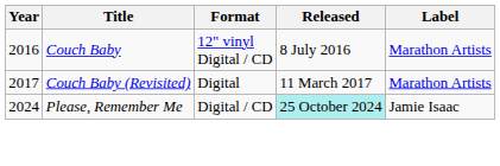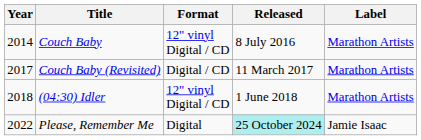Couch Baby | Year: 2016 -> 2014
Couch Baby (Revisited) | Format: Digital -> Digital / CD
+ row: 2018 | (04:30) Idler | 12" vinyl Digital / CD | 1 June 2018 | Marathon Artists
Please, Remember Me | Year: 2024 -> 2022
Please, Remember Me | Format: Digital / CD -> Digital
